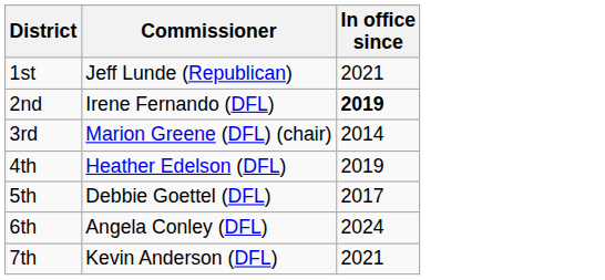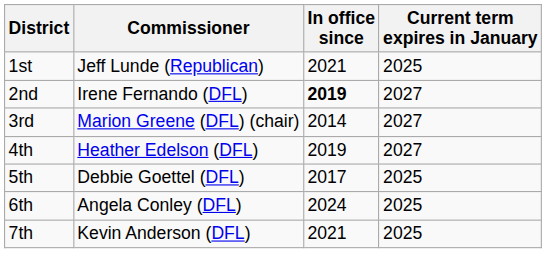+ column: Current term expires in January | 2025 | 2027 | 2027 | 2027 | 2025 | 2025 | 2025
